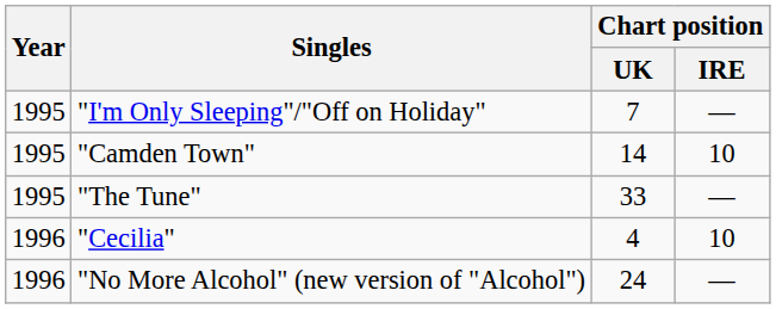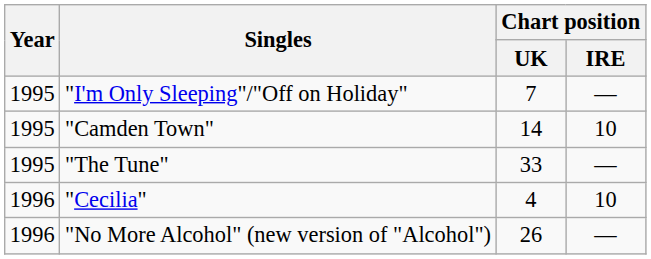"No More Alcohol" (new version of "Alcohol") | Chart position / UK: 24 -> 26
